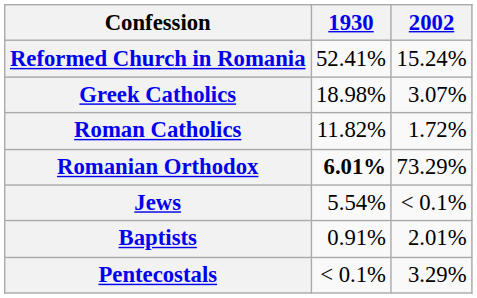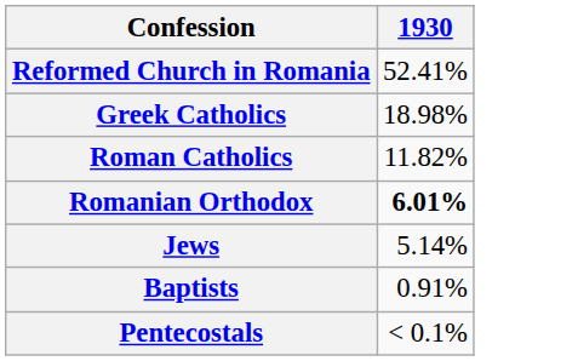- column: 2002 | 15.24% | 3.07% | 1.72% | 73.29% | < 0.1% | 2.01% | 3.29%
Jews | 1930: 5.54% -> 5.14%
